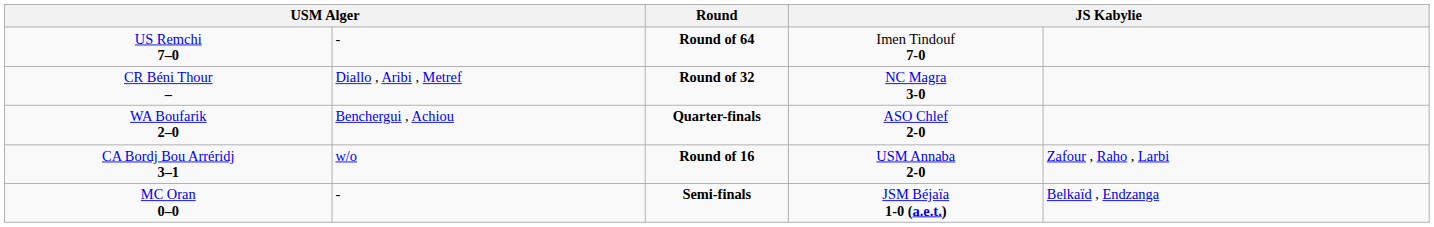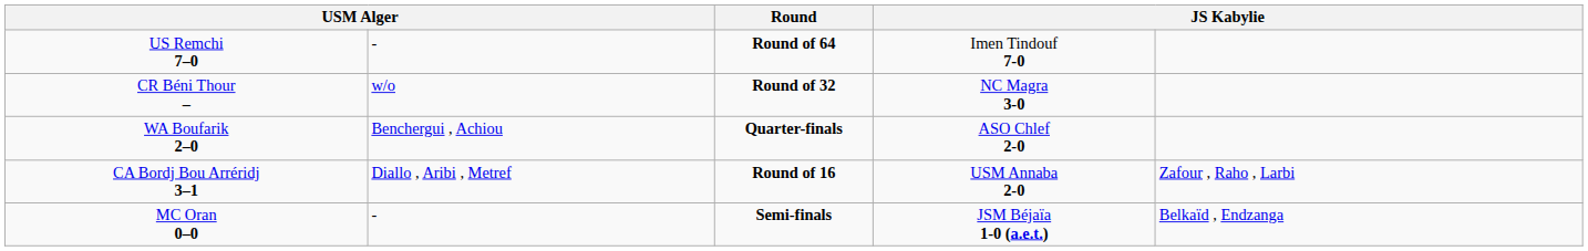CR Béni Thour – | column 2: Diallo , Aribi , Metref -> w/o
CA Bordj Bou Arréridj 3–1 | column 2: w/o -> Diallo , Aribi , Metref
